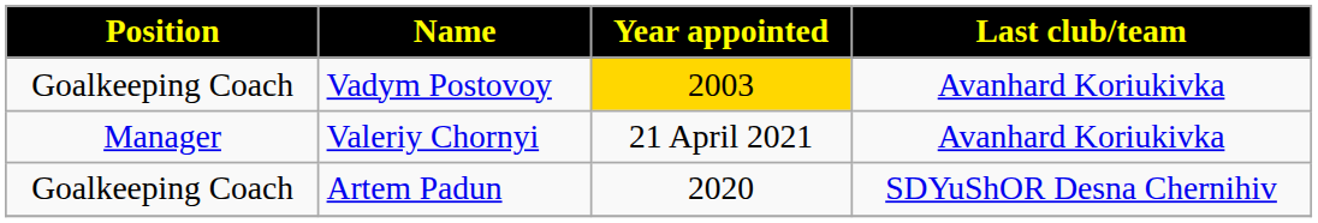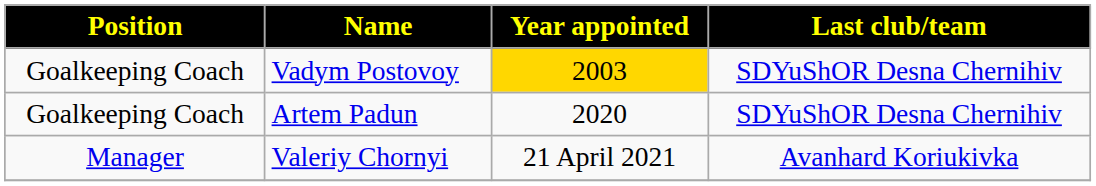Vadym Postovoy | Last club/team: Avanhard Koriukivka -> SDYuShOR Desna Chernihiv
rows swapped: Valeriy Chornyi <-> Artem Padun
